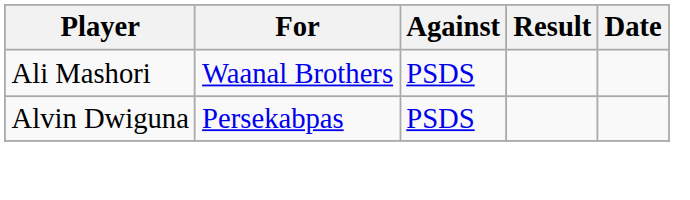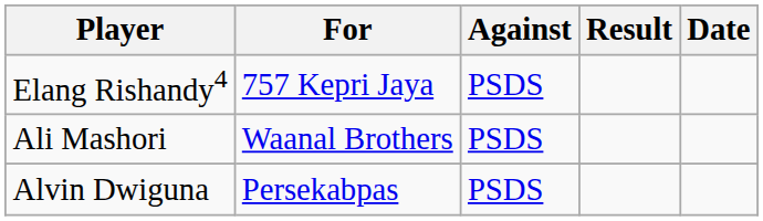+ row: Elang Rishandy4 | 757 Kepri Jaya | PSDS
